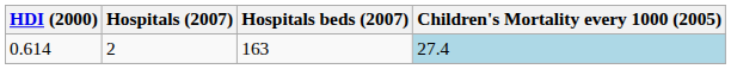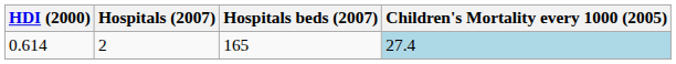0.614 | Hospitals beds (2007): 163 -> 165
